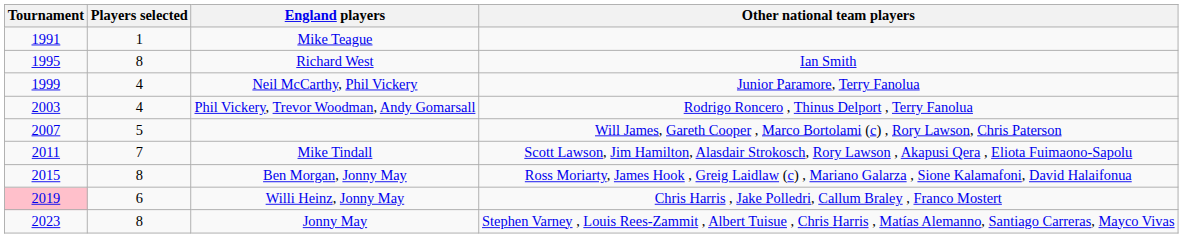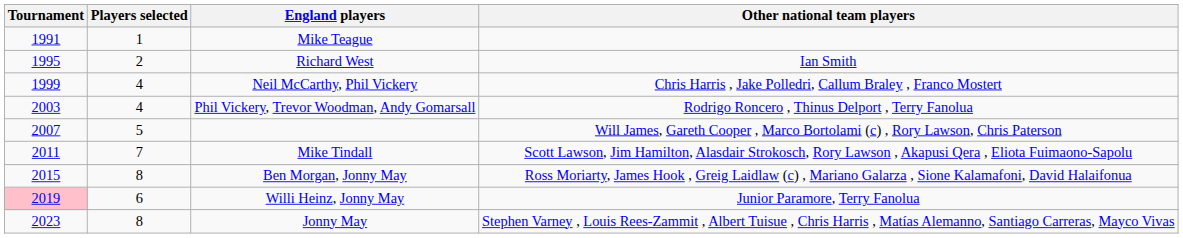Richard West | Players selected: 8 -> 2
Neil McCarthy, Phil Vickery | Other national team players: Junior Paramore, Terry Fanolua -> Chris Harris , Jake Polledri, Callum Braley , Franco Mostert
Willi Heinz, Jonny May | Other national team players: Chris Harris , Jake Polledri, Callum Braley , Franco Mostert -> Junior Paramore, Terry Fanolua
